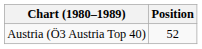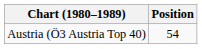Austria (Ö3 Austria Top 40) | Position: 52 -> 54
